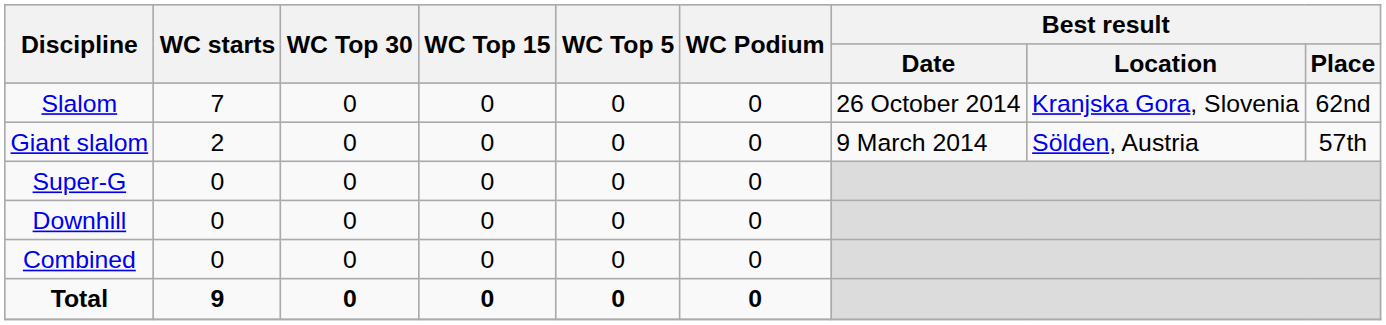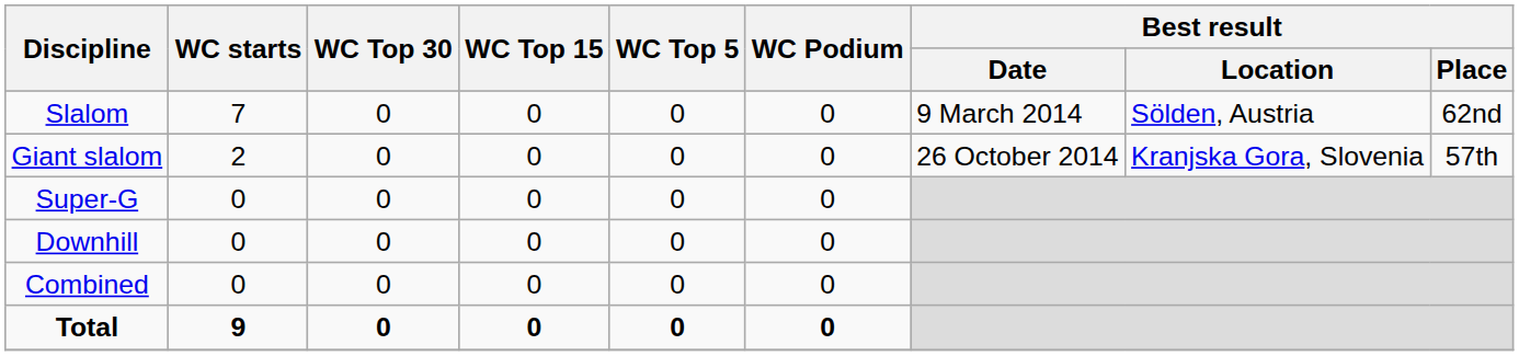Slalom | Best result / Date: 26 October 2014 -> 9 March 2014
Slalom | Best result / Location: Kranjska Gora, Slovenia -> Sölden, Austria
Giant slalom | Best result / Date: 9 March 2014 -> 26 October 2014
Giant slalom | Best result / Location: Sölden, Austria -> Kranjska Gora, Slovenia
